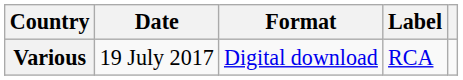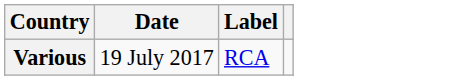- column: Format | Digital download
